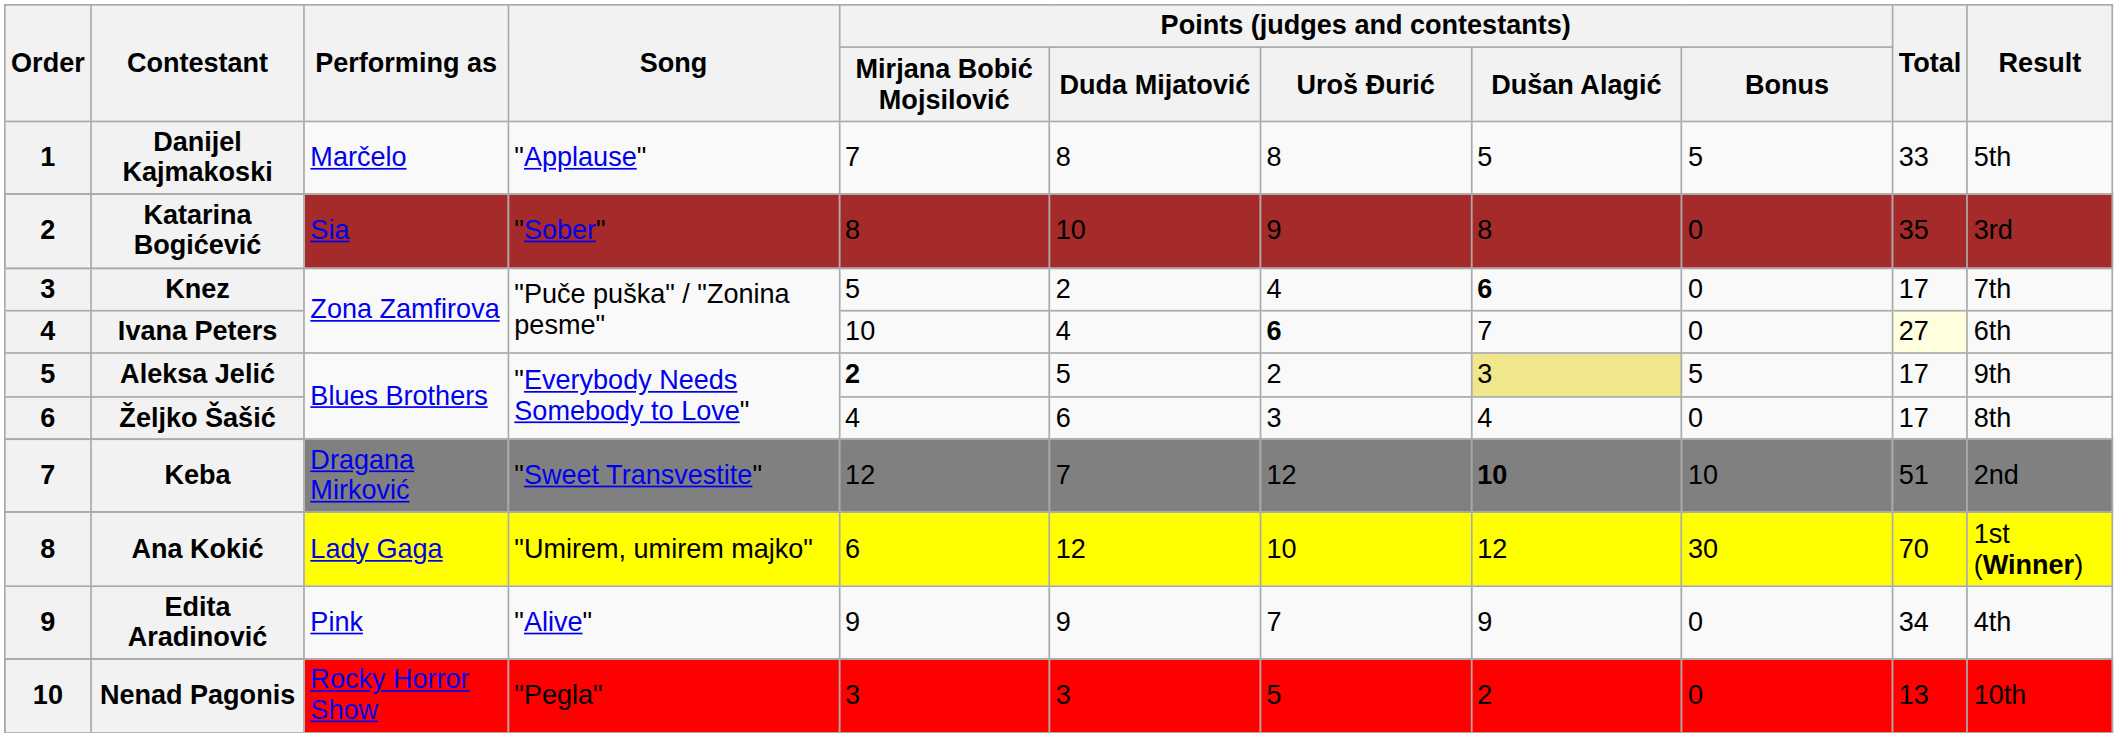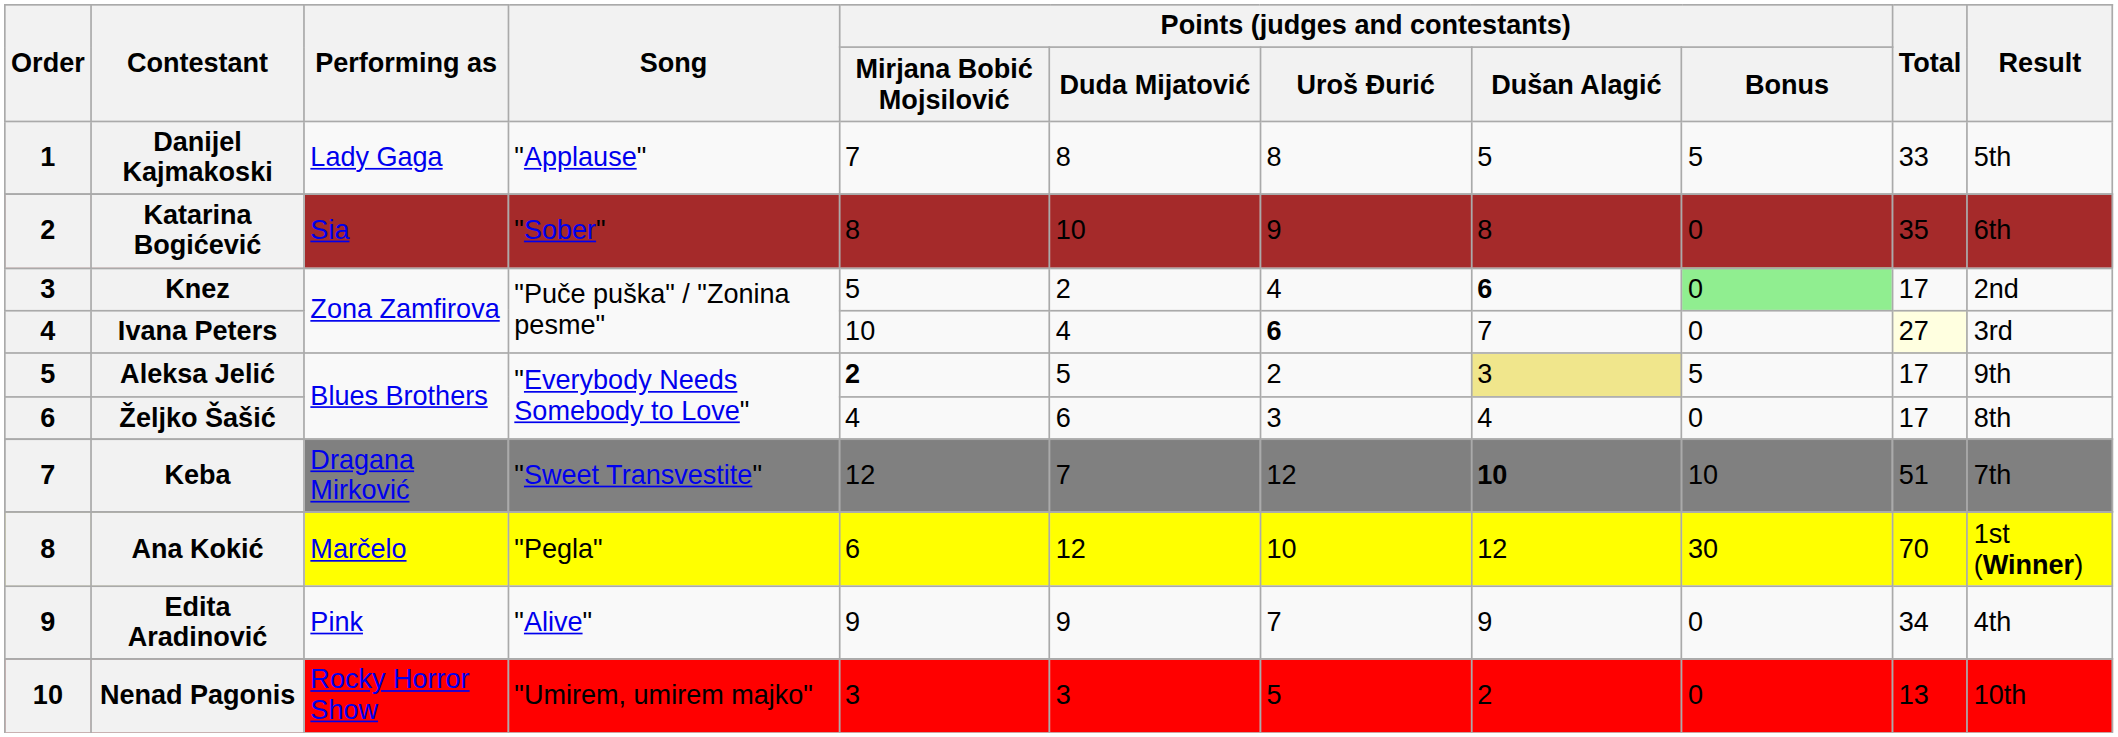Danijel Kajmakoski | Performing as: Marčelo -> Lady Gaga
Katarina Bogićević | Result: 3rd -> 6th
Knez | Points (judges and contestants) / Bonus: no background -> lightgreen background
Knez | Result: 7th -> 2nd
Ivana Peters | Result: 6th -> 3rd
Keba | Result: 2nd -> 7th
Ana Kokić | Performing as: Lady Gaga -> Marčelo
Ana Kokić | Song: "Umirem, umirem majko" -> "Pegla"
Nenad Pagonis | Song: "Pegla" -> "Umirem, umirem majko"
